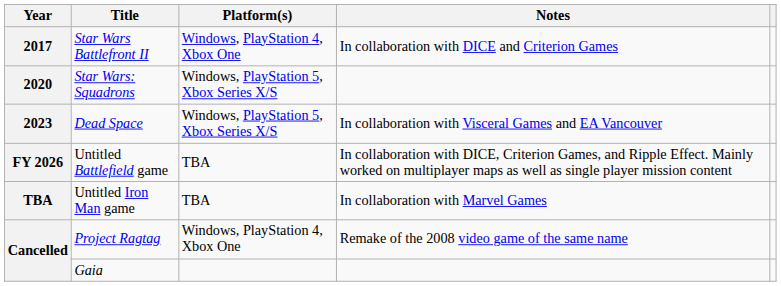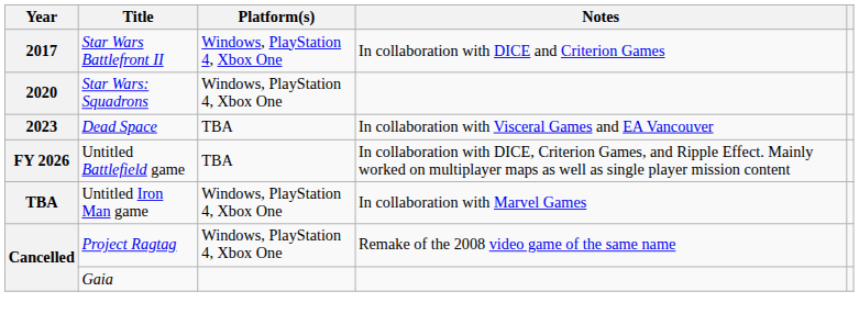Star Wars: Squadrons | Platform(s): Windows, PlayStation 5, Xbox Series X/S -> Windows, PlayStation 4, Xbox One
Dead Space | Platform(s): Windows, PlayStation 5, Xbox Series X/S -> TBA
Untitled Iron Man game | Platform(s): TBA -> Windows, PlayStation 4, Xbox One
